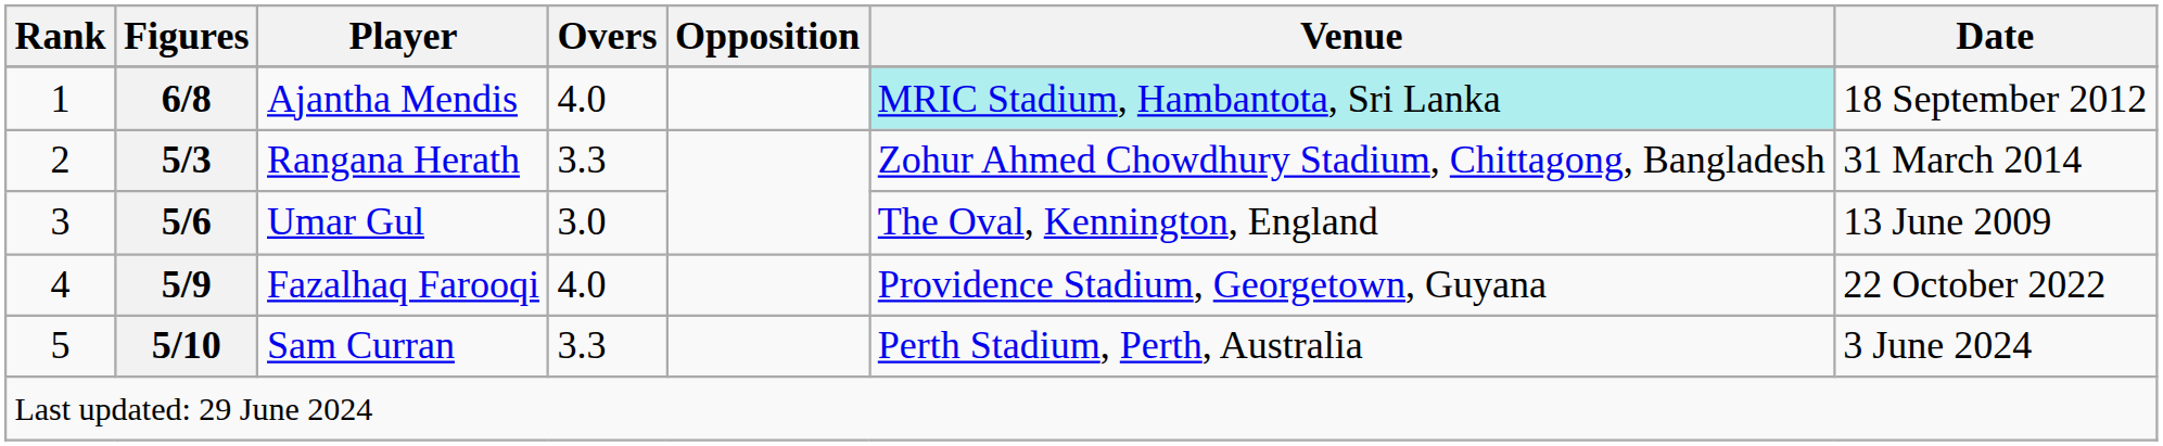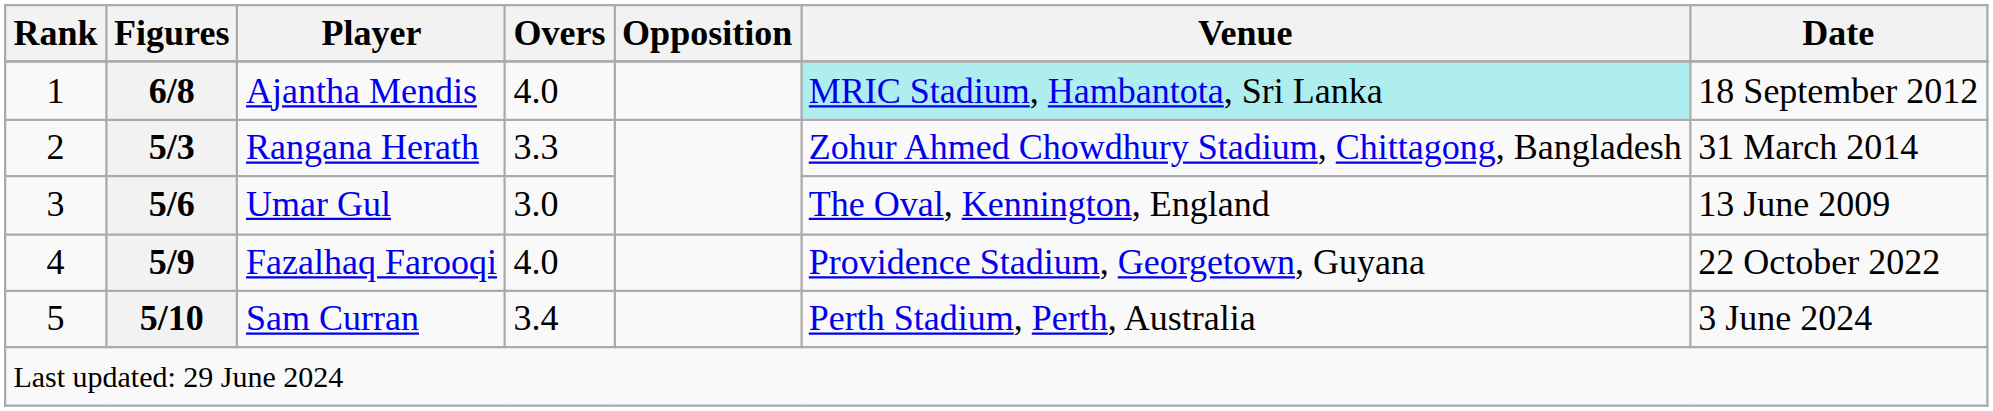Sam Curran | Overs: 3.3 -> 3.4
